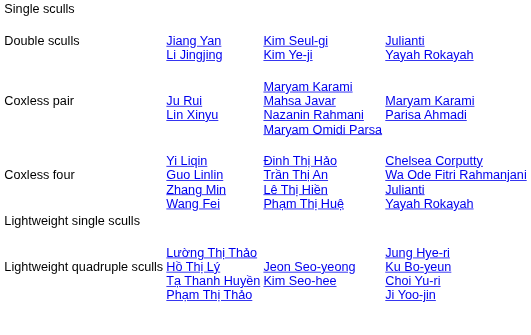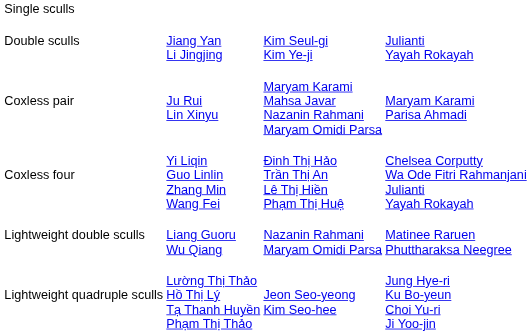- row: Lightweight single sculls
+ row: Lightweight double sculls | Liang Guoru Wu Qiang | Nazanin Rahmani Maryam Omidi Parsa | Matinee Raruen Phuttharaksa Neegree
